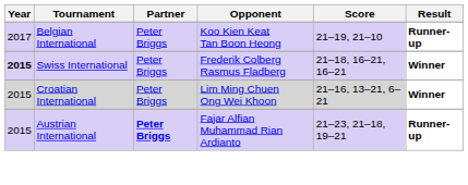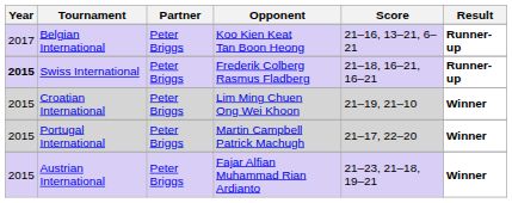Belgian International | Score: 21–19, 21–10 -> 21–16, 13–21, 6–21
Swiss International | Result: Winner -> Runner-up
Croatian International | Score: 21–16, 13–21, 6–21 -> 21–19, 21–10
+ row: 2015 | Portugal International | Peter Briggs | Martin Campbell Patrick Machugh | 21–17, 22–20 | Winner
Austrian International | Partner: bold -> normal
Austrian International | Result: Runner-up -> Winner
